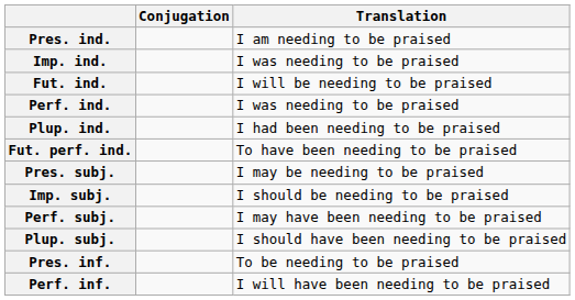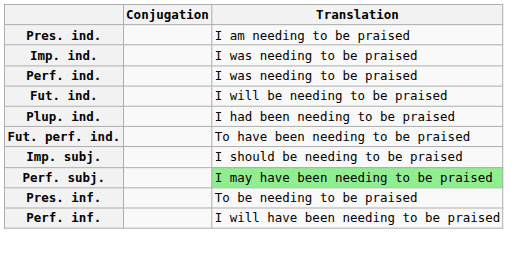rows swapped: Fut. ind. <-> Perf. ind.
- row: Pres. subj. | I may be needing to be praised
Perf. subj. | Translation: no background -> lightgreen background
- row: Plup. subj. | I should have been needing to be praised
